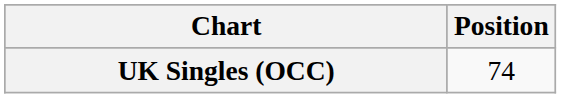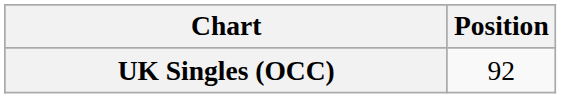UK Singles (OCC) | Position: 74 -> 92
